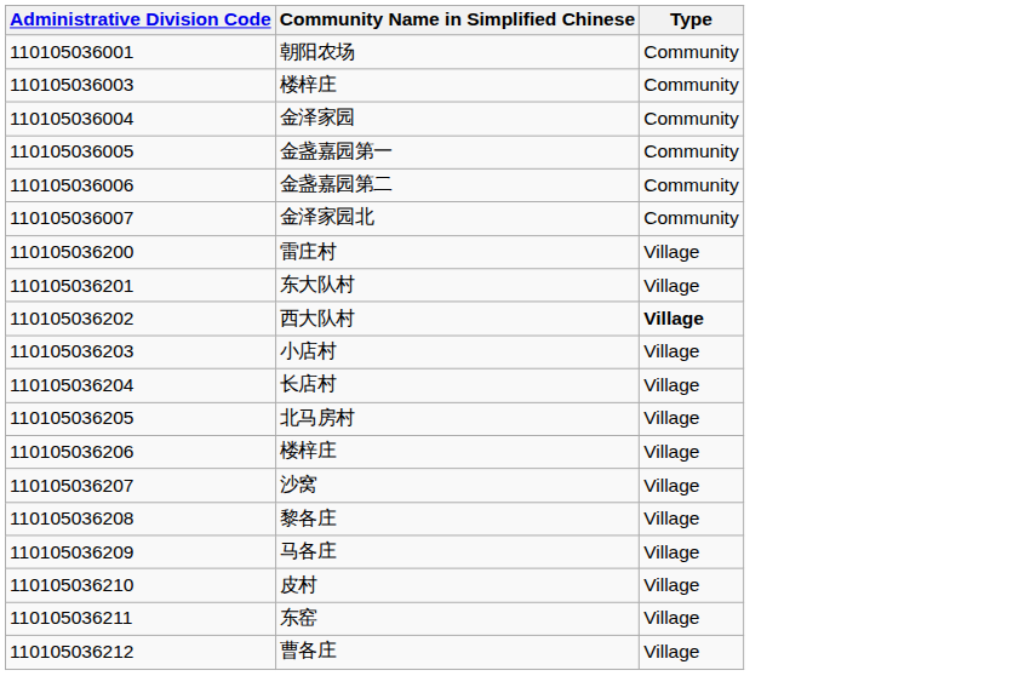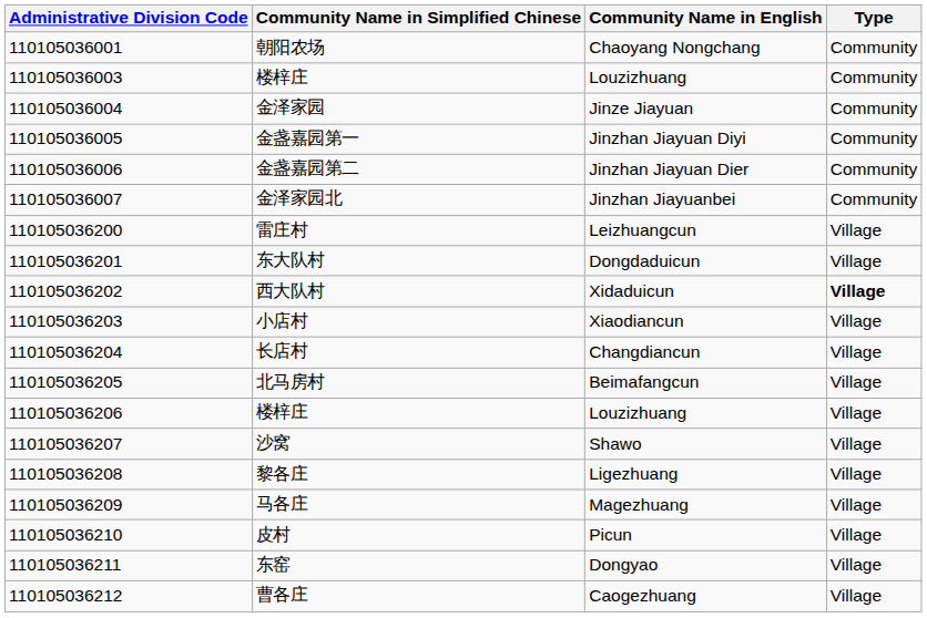+ column: Community Name in English | Chaoyang Nongchang | Louzizhuang | Jinze Jiayuan | Jinzhan Jiayuan Diyi | Jinzhan Jiayuan Dier | Jinzhan Jiayuanbei | Leizhuangcun | Dongdaduicun | Xidaduicun | Xiaodiancun | Changdiancun | Beimafangcun | Louzizhuang | Shawo | Ligezhuang | Magezhuang | Picun | Dongyao | Caogezhuang
